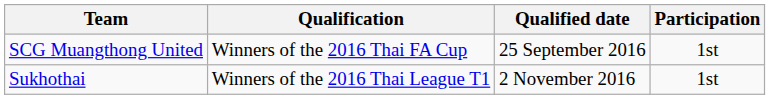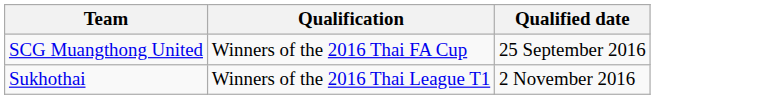- column: Participation | 1st | 1st
